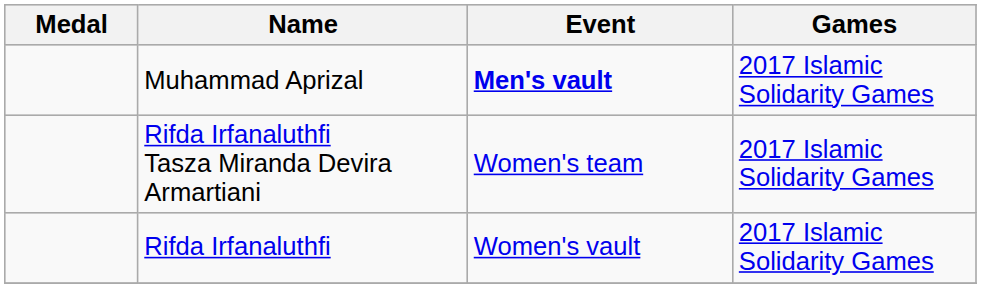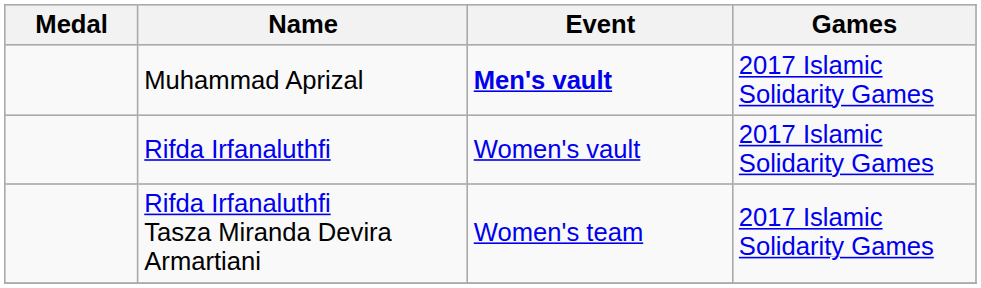rows swapped: Rifda Irfanaluthfi <-> Rifda Irfanaluthfi Tasza Miranda Devira Armartiani
